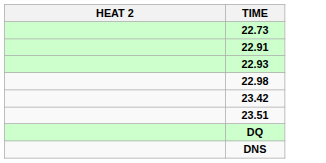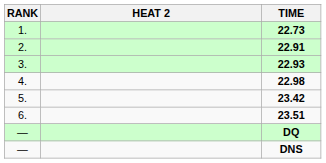+ column: RANK | 1. | 2. | 3. | 4. | 5. | 6. | — | —
